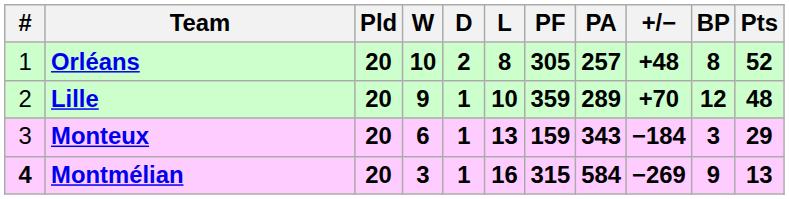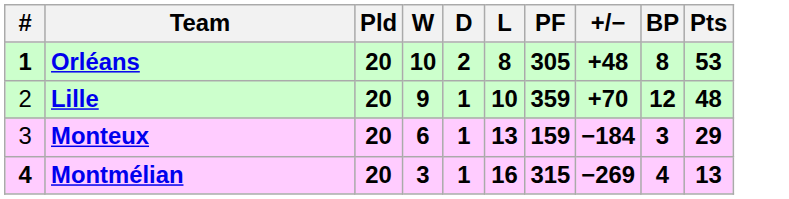- column: PA | 257 | 289 | 343 | 584
Orléans | #: normal -> bold
Orléans | Pts: 52 -> 53
Montmélian | BP: 9 -> 4
